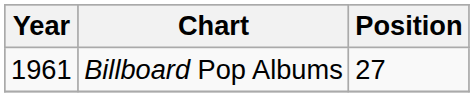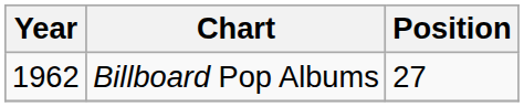Billboard Pop Albums | Year: 1961 -> 1962
